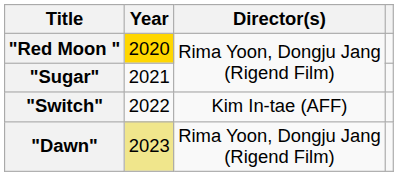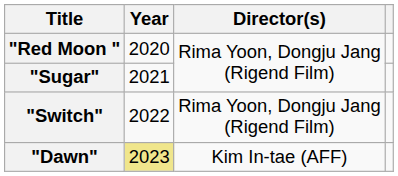"Red Moon " | Year: gold background -> no background
"Switch" | Director(s): Kim In-tae (AFF) -> Rima Yoon, Dongju Jang (Rigend Film)
"Dawn" | Director(s): Rima Yoon, Dongju Jang (Rigend Film) -> Kim In-tae (AFF)
